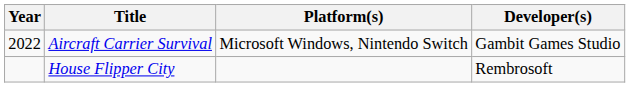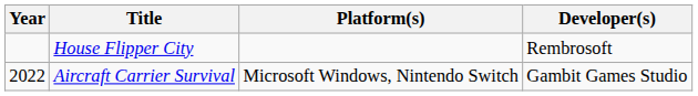rows swapped: Aircraft Carrier Survival <-> House Flipper City
